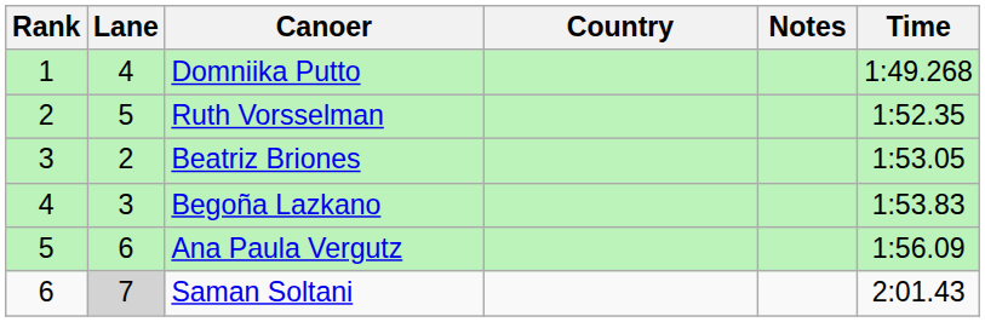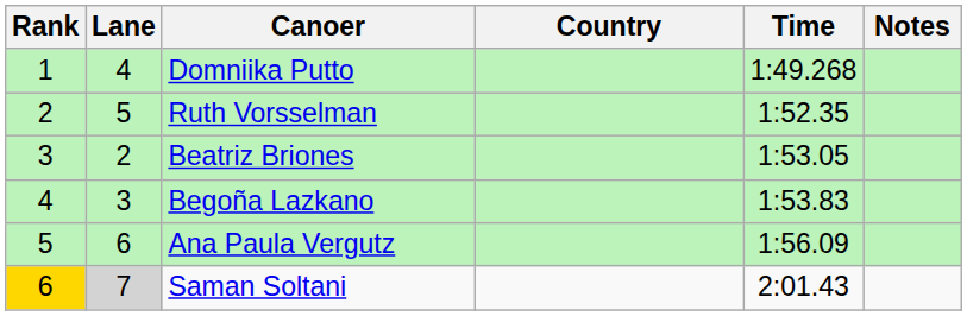columns swapped: Time <-> Notes
Saman Soltani | Rank: no background -> gold background
